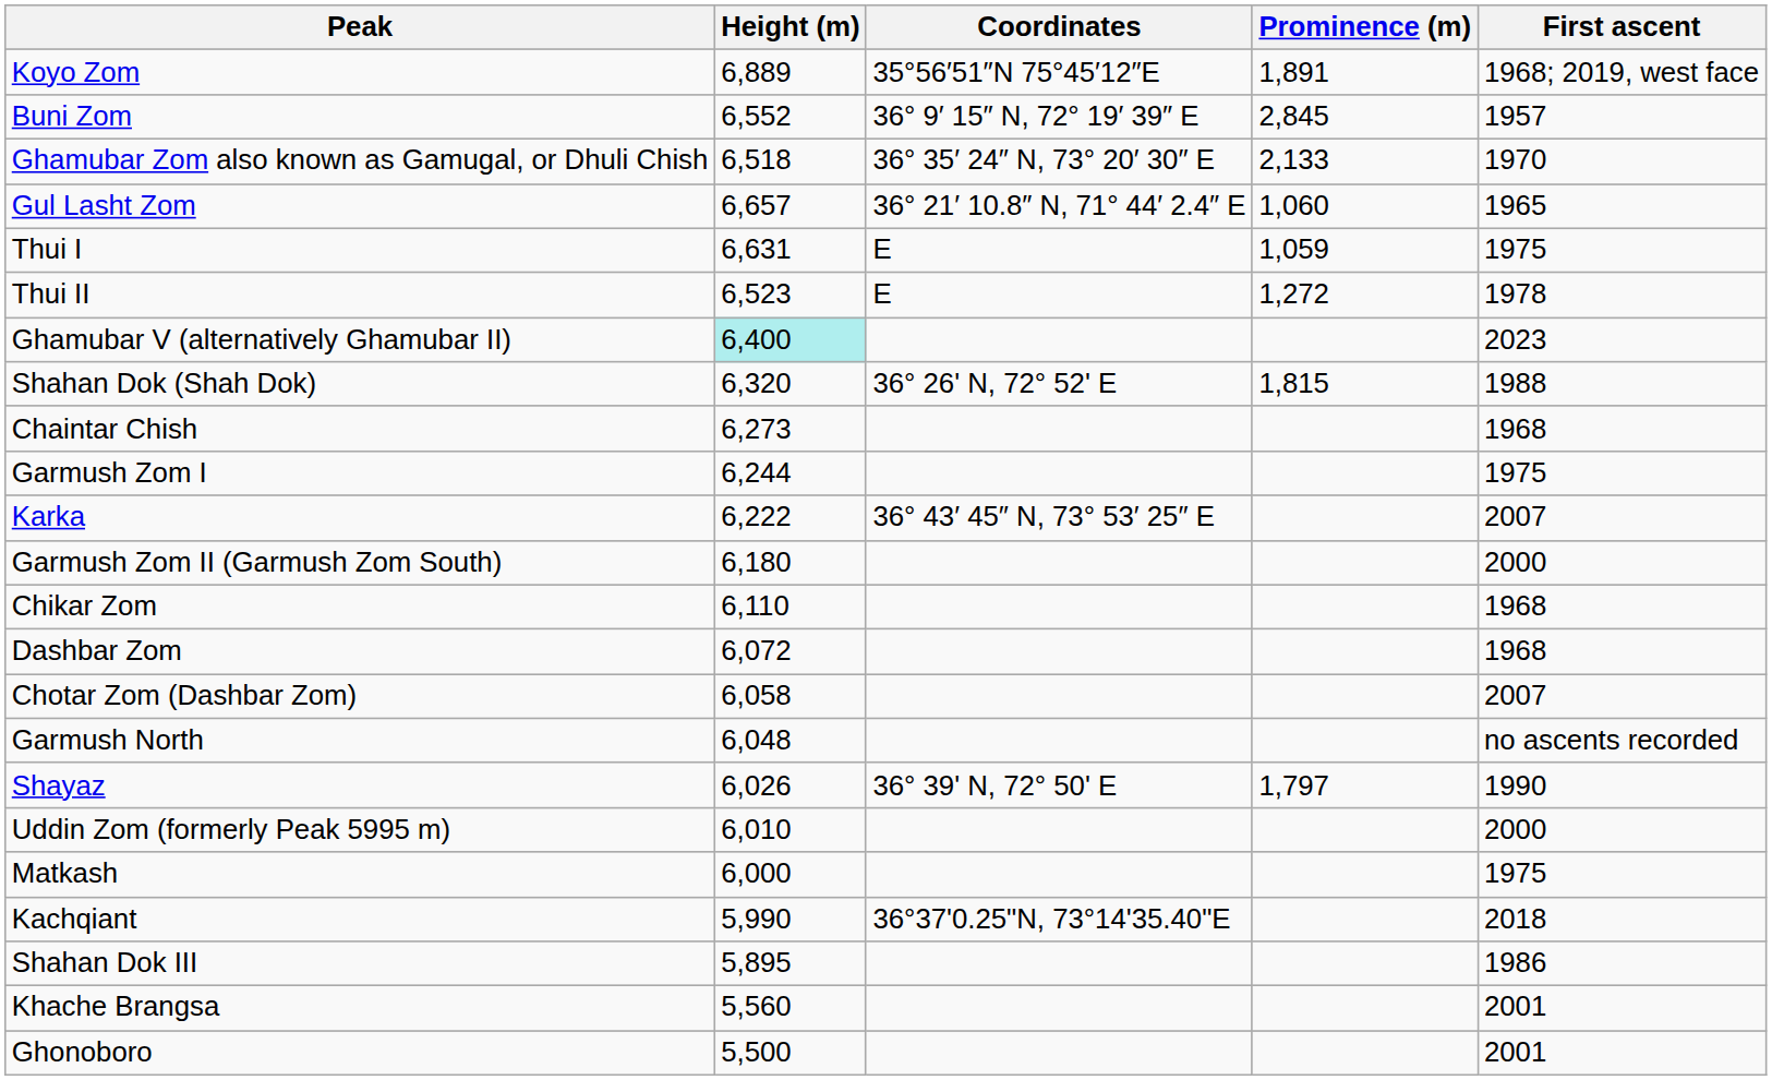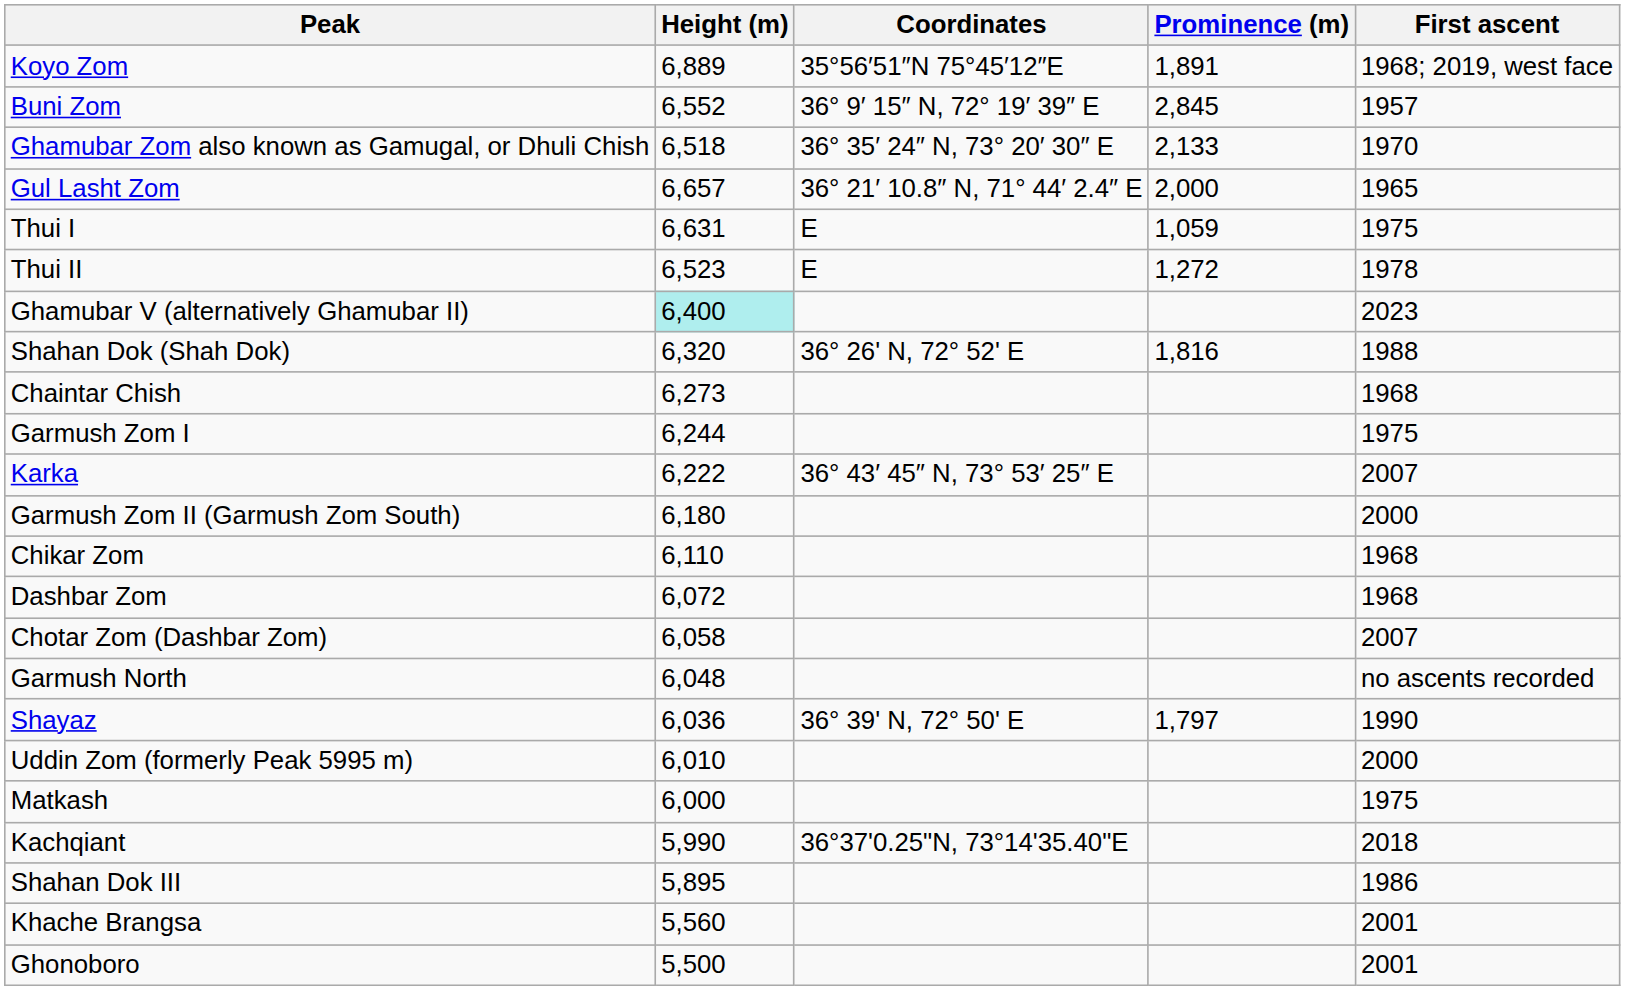Gul Lasht Zom | Prominence (m): 1,060 -> 2,000
Shahan Dok (Shah Dok) | Prominence (m): 1,815 -> 1,816
Shayaz | Height (m): 6,026 -> 6,036
